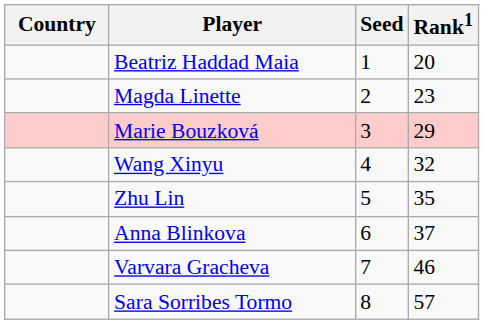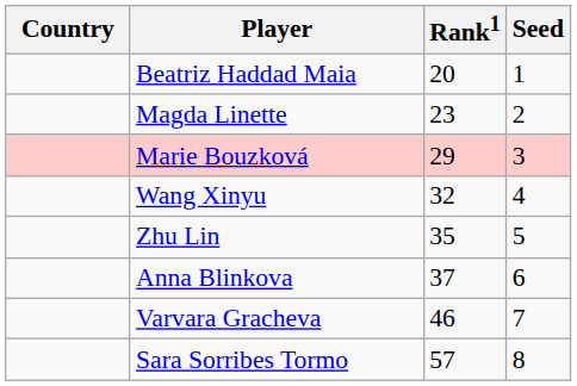columns swapped: Rank1 <-> Seed
